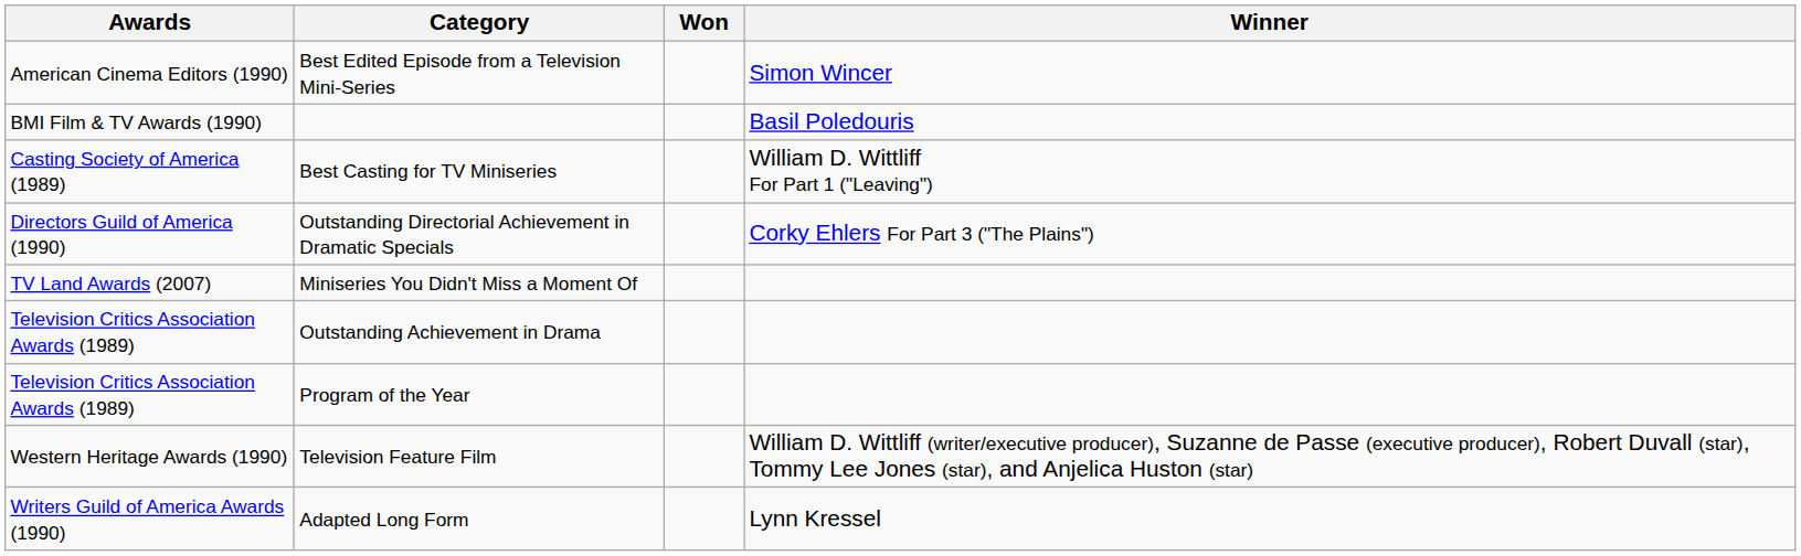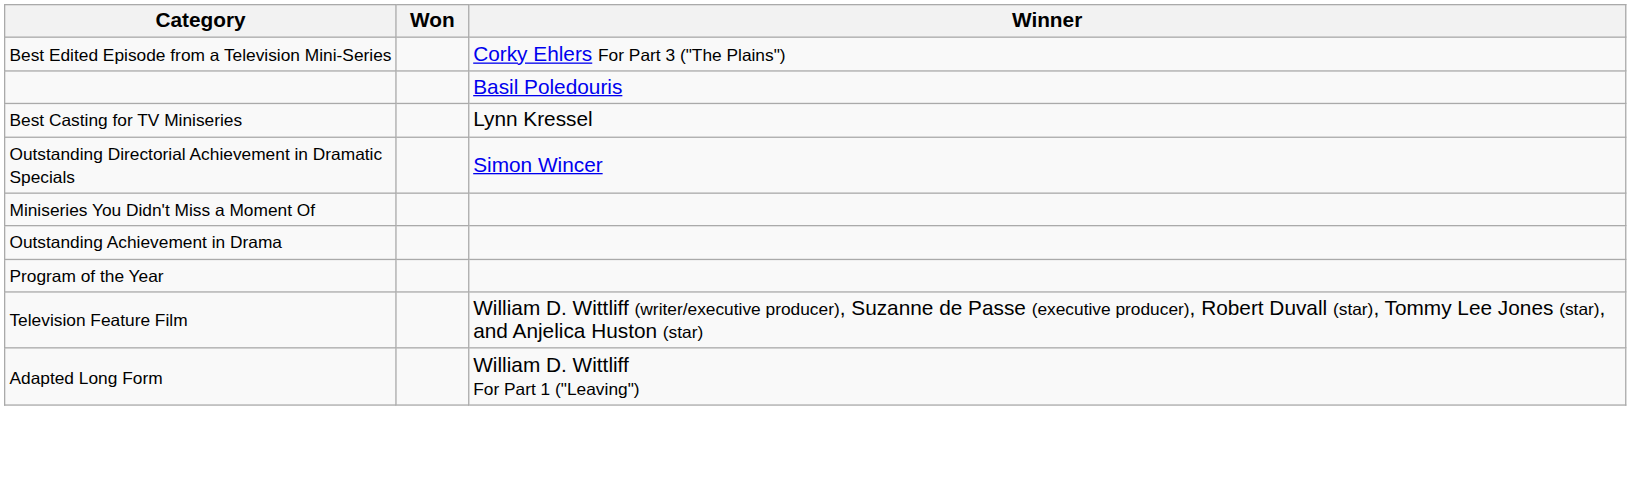- column: Awards | American Cinema Editors (1990) | BMI Film & TV Awards (1990) | Casting Society of America (1989) | Directors Guild of America (1990) | TV Land Awards (2007) | Television Critics Association Awards (1989) | Television Critics Association Awards (1989) | Western Heritage Awards (1990) | Writers Guild of America Awards (1990)
Best Edited Episode from a Television Mini-Series | Winner: Simon Wincer -> Corky Ehlers For Part 3 ("The Plains")
Best Casting for TV Miniseries | Winner: William D. Wittliff For Part 1 ("Leaving") -> Lynn Kressel
Outstanding Directorial Achievement in Dramatic Specials | Winner: Corky Ehlers For Part 3 ("The Plains") -> Simon Wincer
Adapted Long Form | Winner: Lynn Kressel -> William D. Wittliff For Part 1 ("Leaving")
